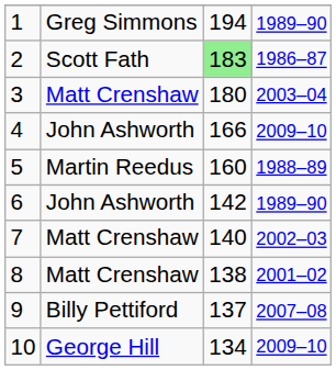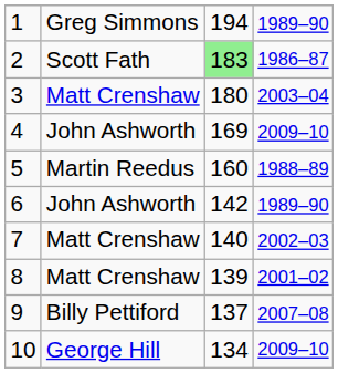4 | column 3: 166 -> 169
8 | column 3: 138 -> 139
